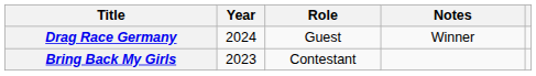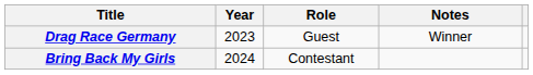Drag Race Germany | Year: 2024 -> 2023
Bring Back My Girls | Year: 2023 -> 2024
